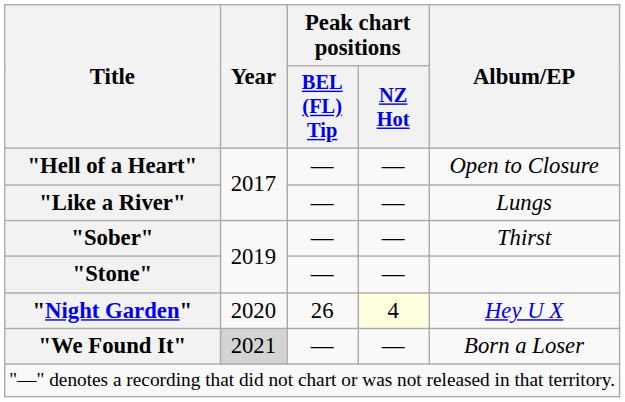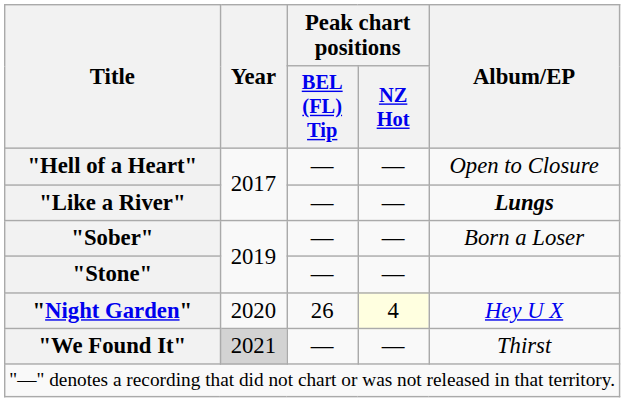"Like a River" | Album/EP: normal -> bold
"Sober" | Album/EP: Thirst -> Born a Loser
"We Found It" | Album/EP: Born a Loser -> Thirst
